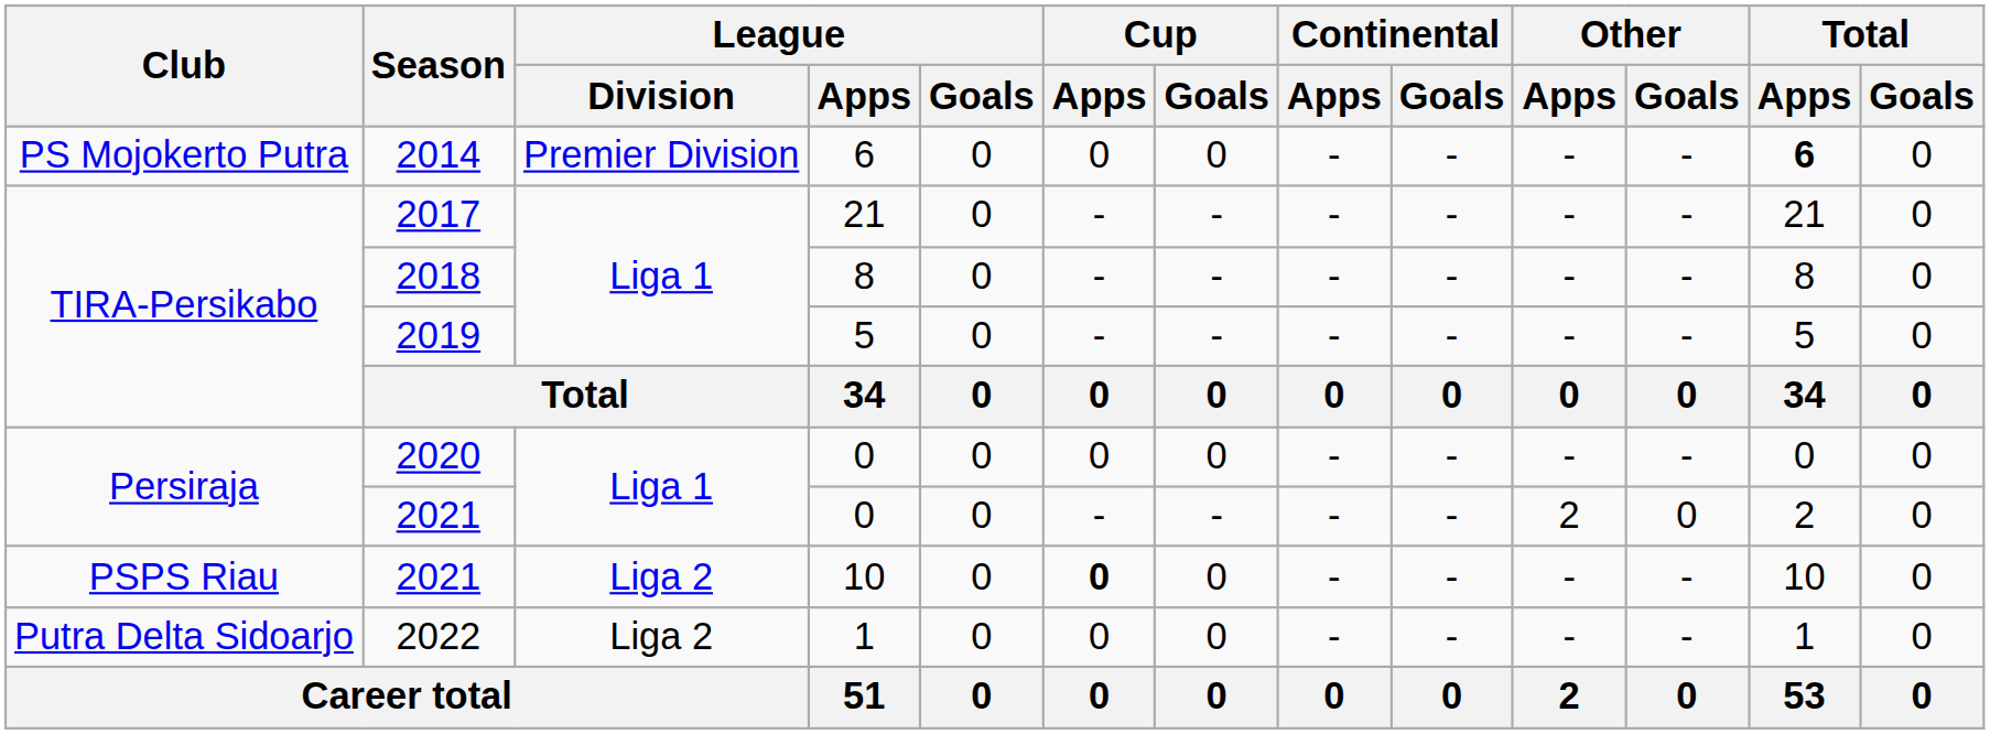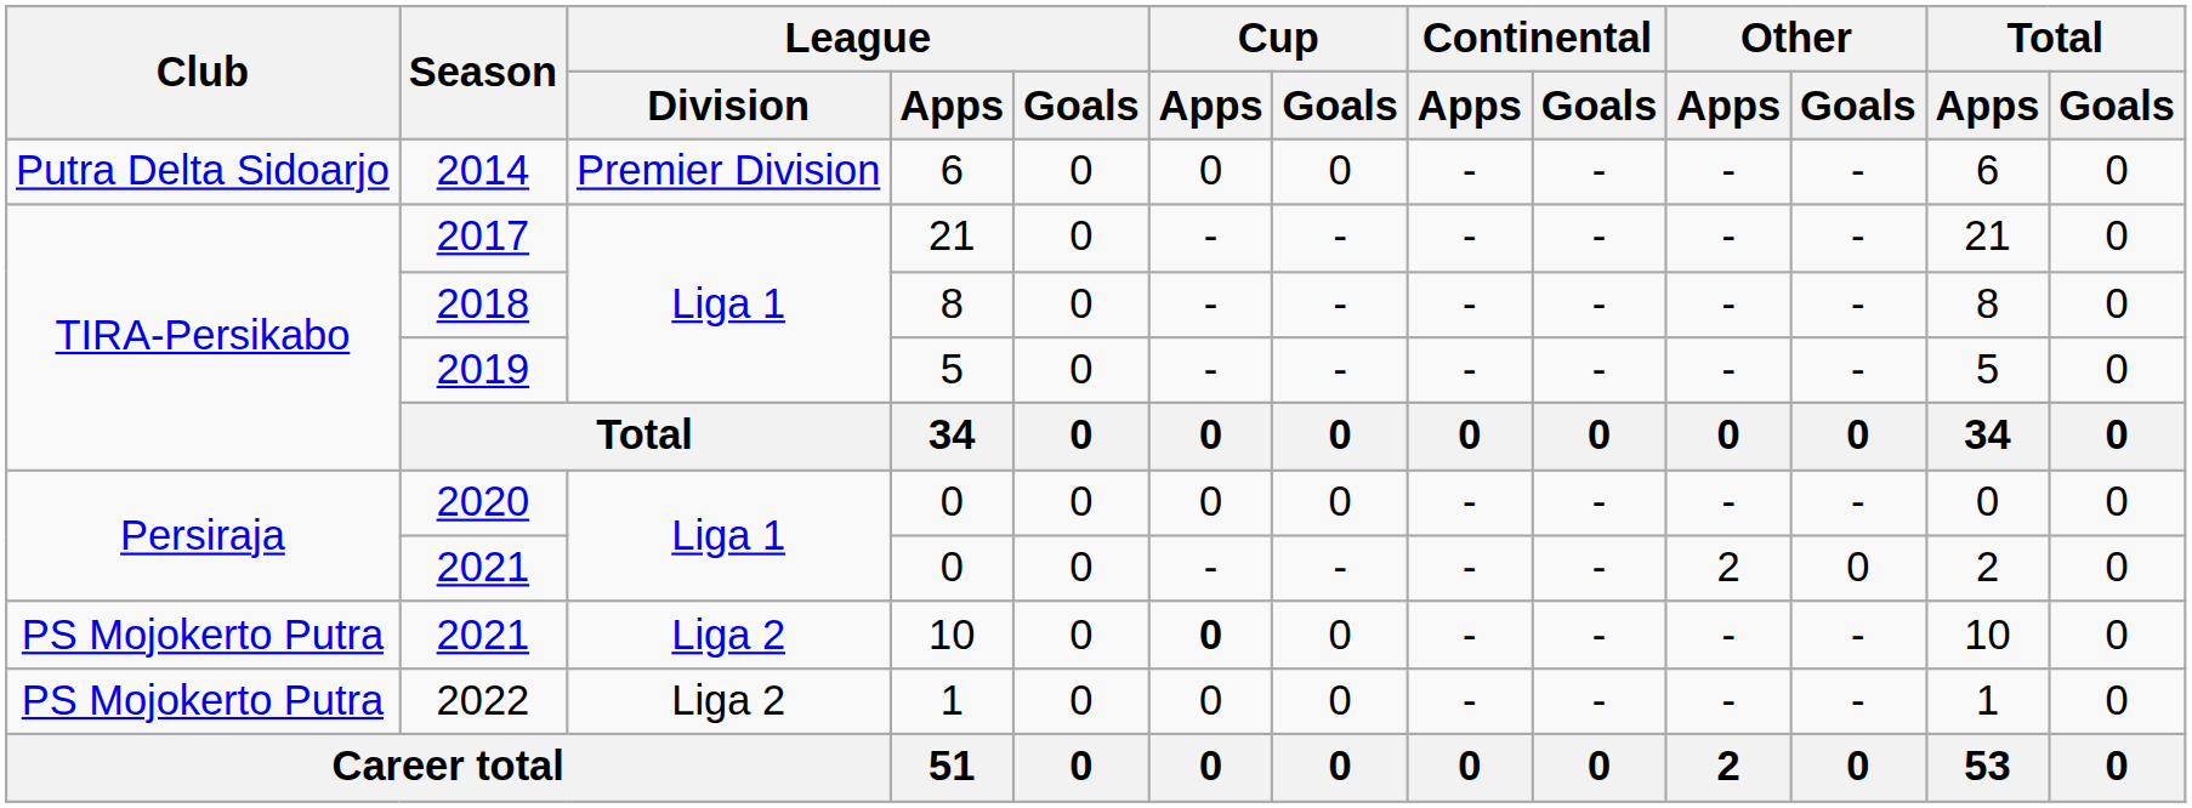2014 | Club: PS Mojokerto Putra -> Putra Delta Sidoarjo
2014 | Total / Apps: bold -> normal
2021 / 10 | Club: PSPS Riau -> PS Mojokerto Putra
2022 | Club: Putra Delta Sidoarjo -> PS Mojokerto Putra
